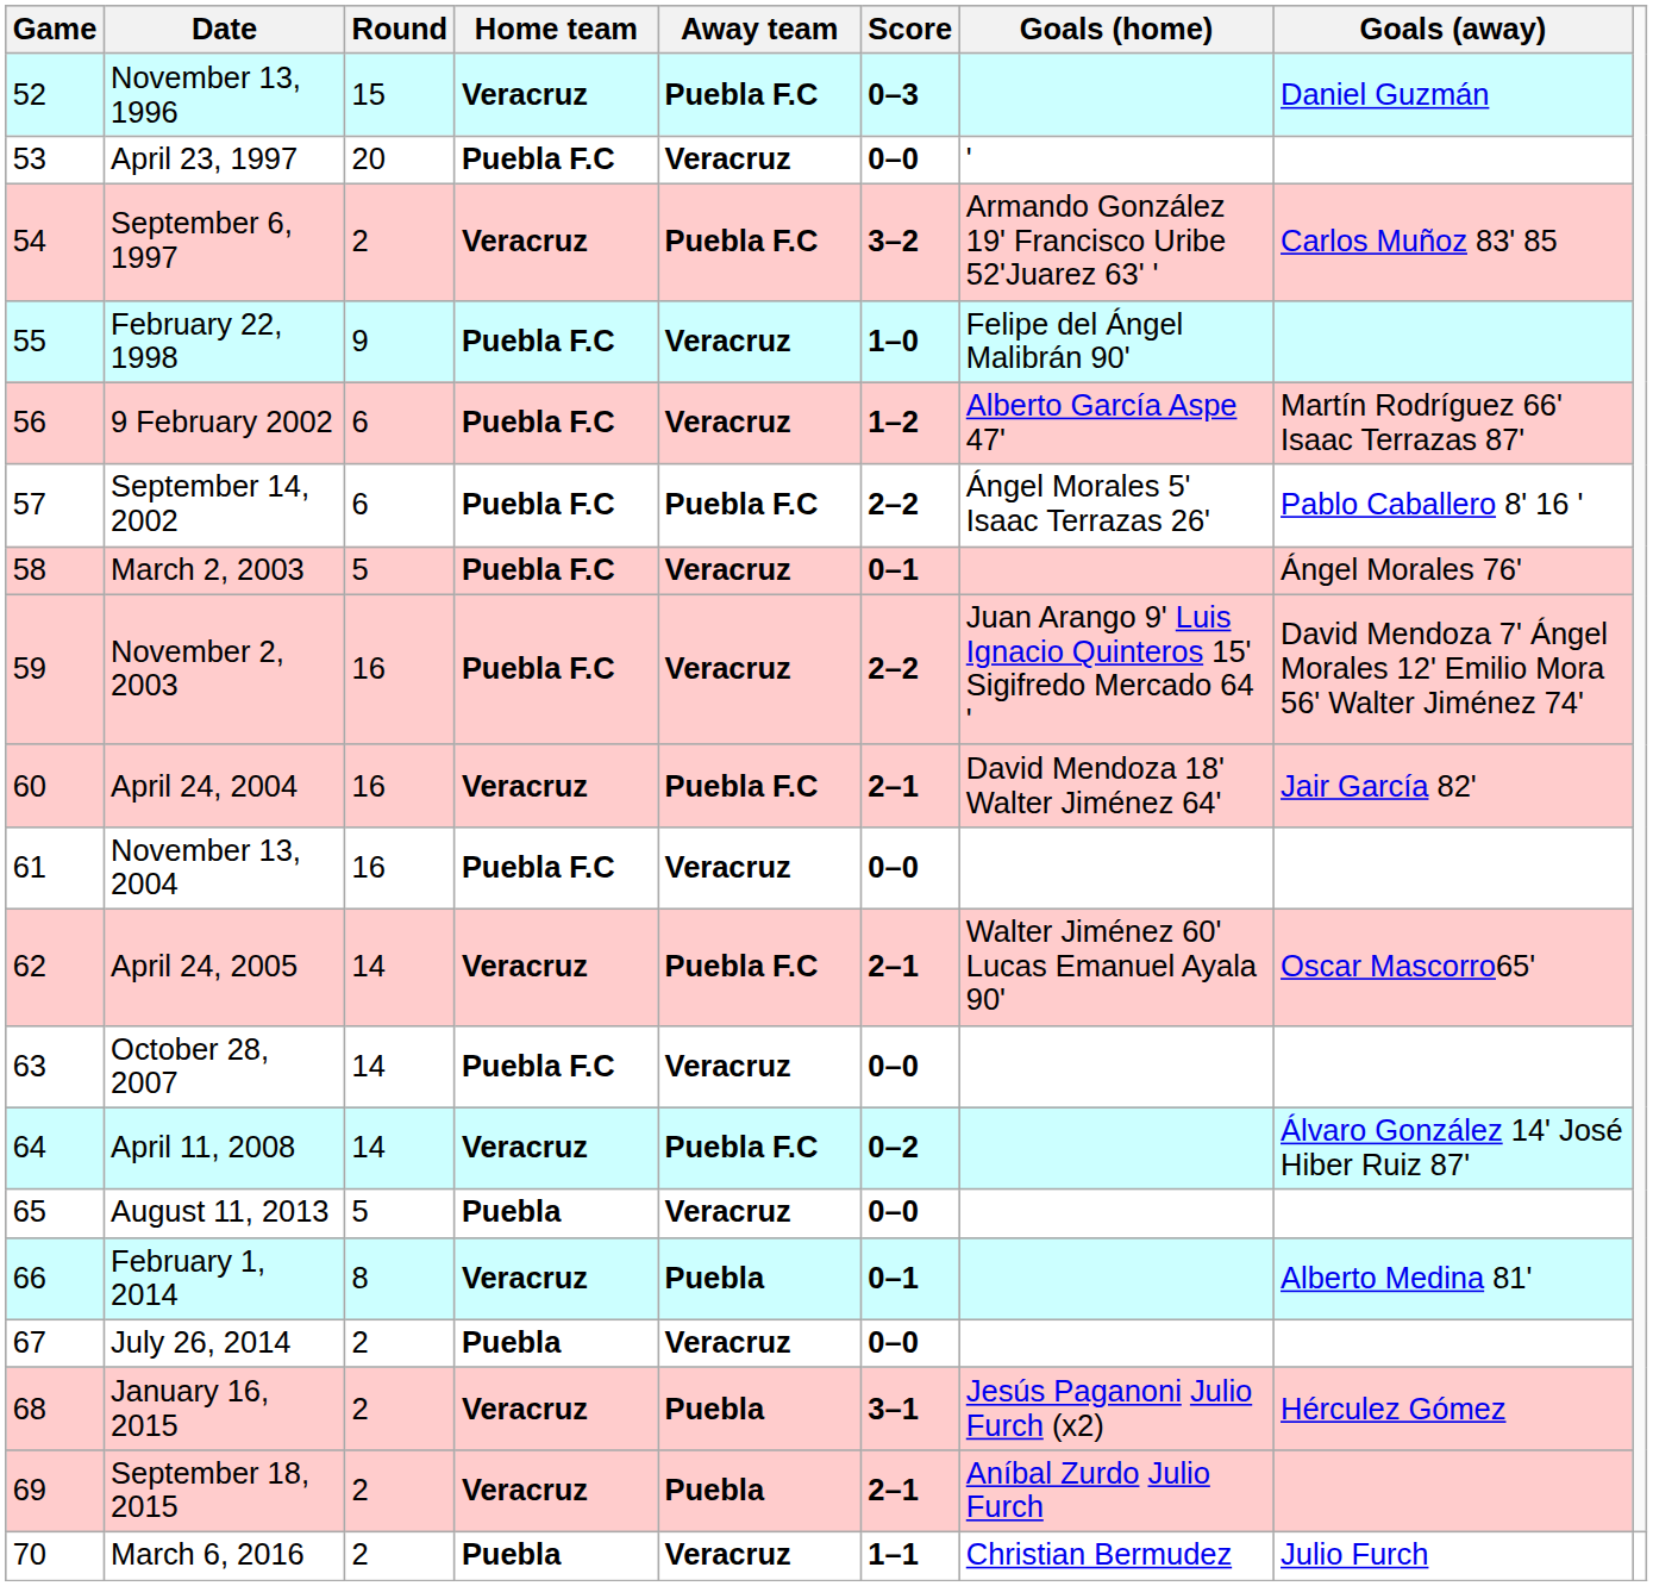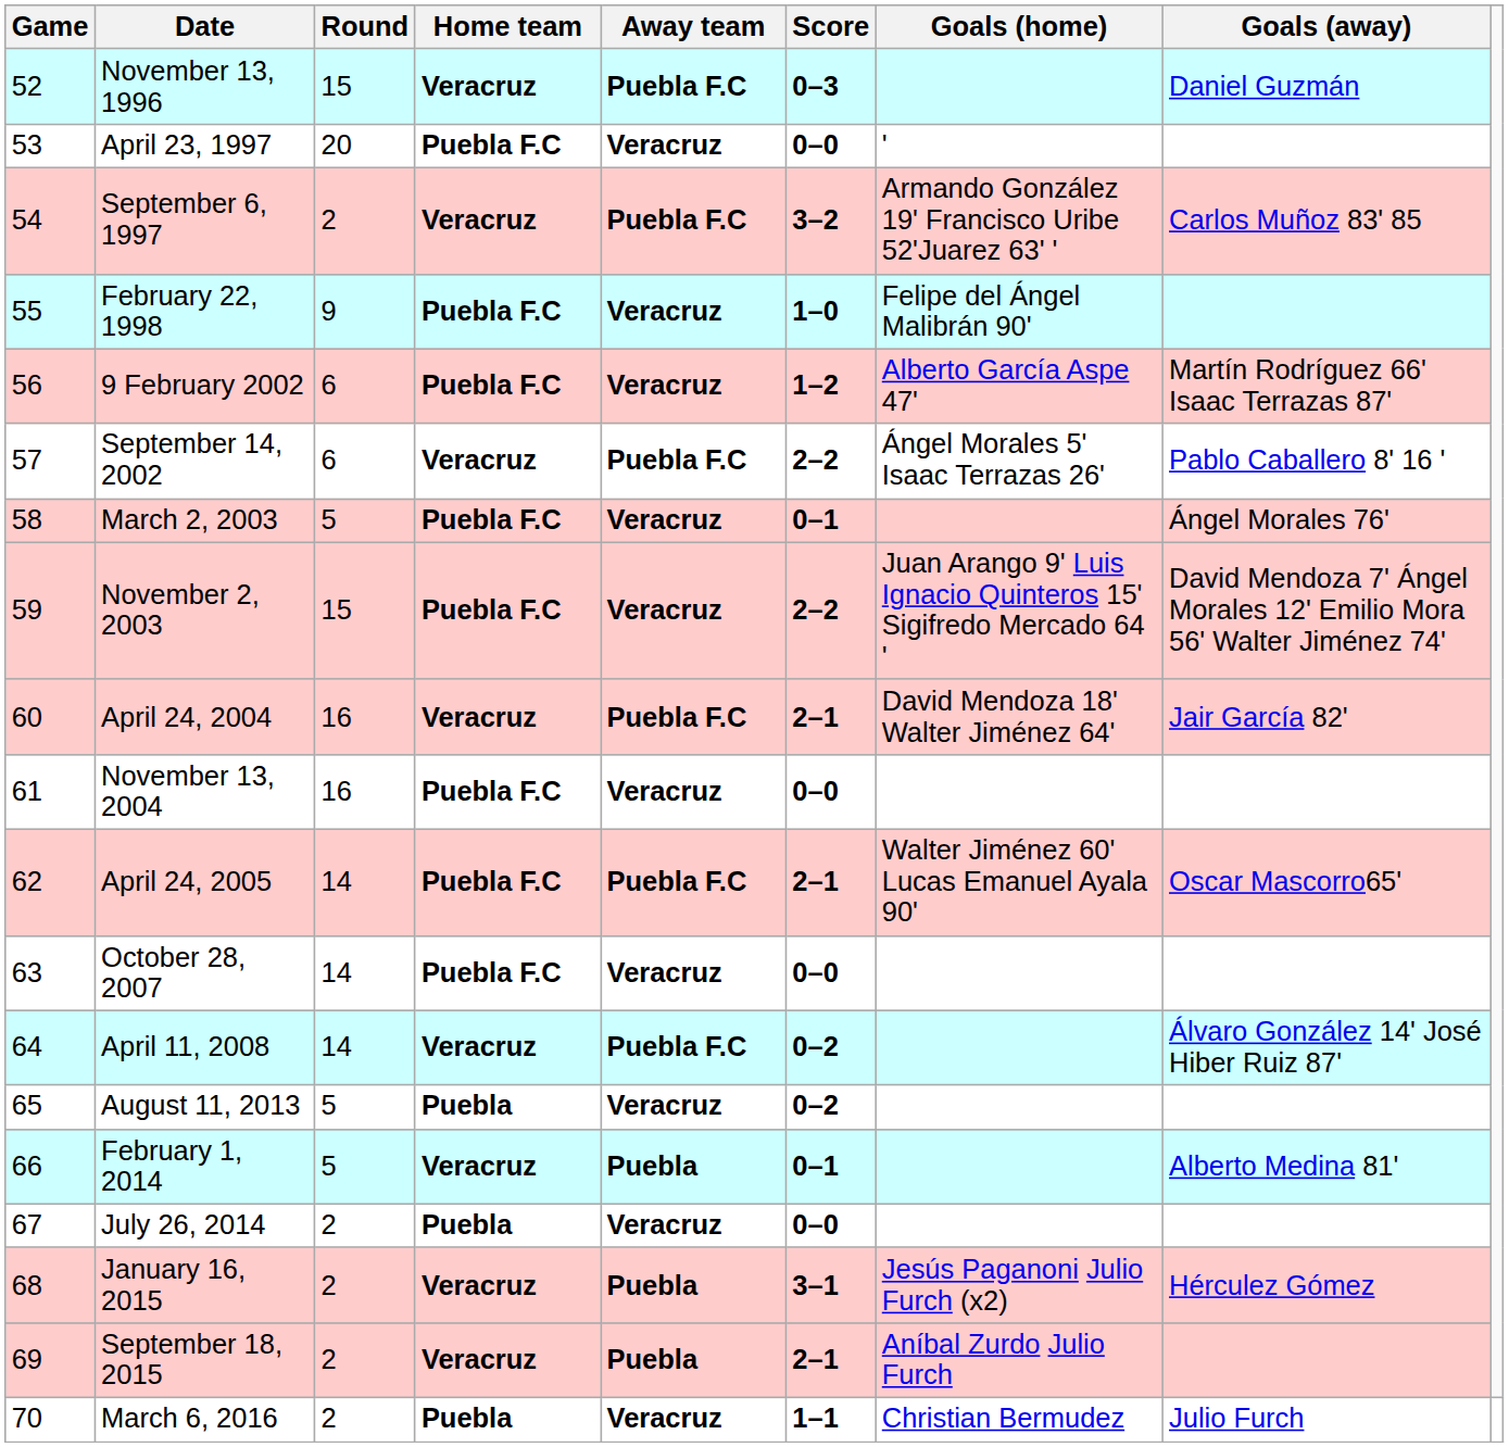September 14, 2002 | Home team: Puebla F.C -> Veracruz
November 2, 2003 | Round: 16 -> 15
April 24, 2005 | Home team: Veracruz -> Puebla F.C
August 11, 2013 | Score: 0–0 -> 0–2
February 1, 2014 | Round: 8 -> 5
